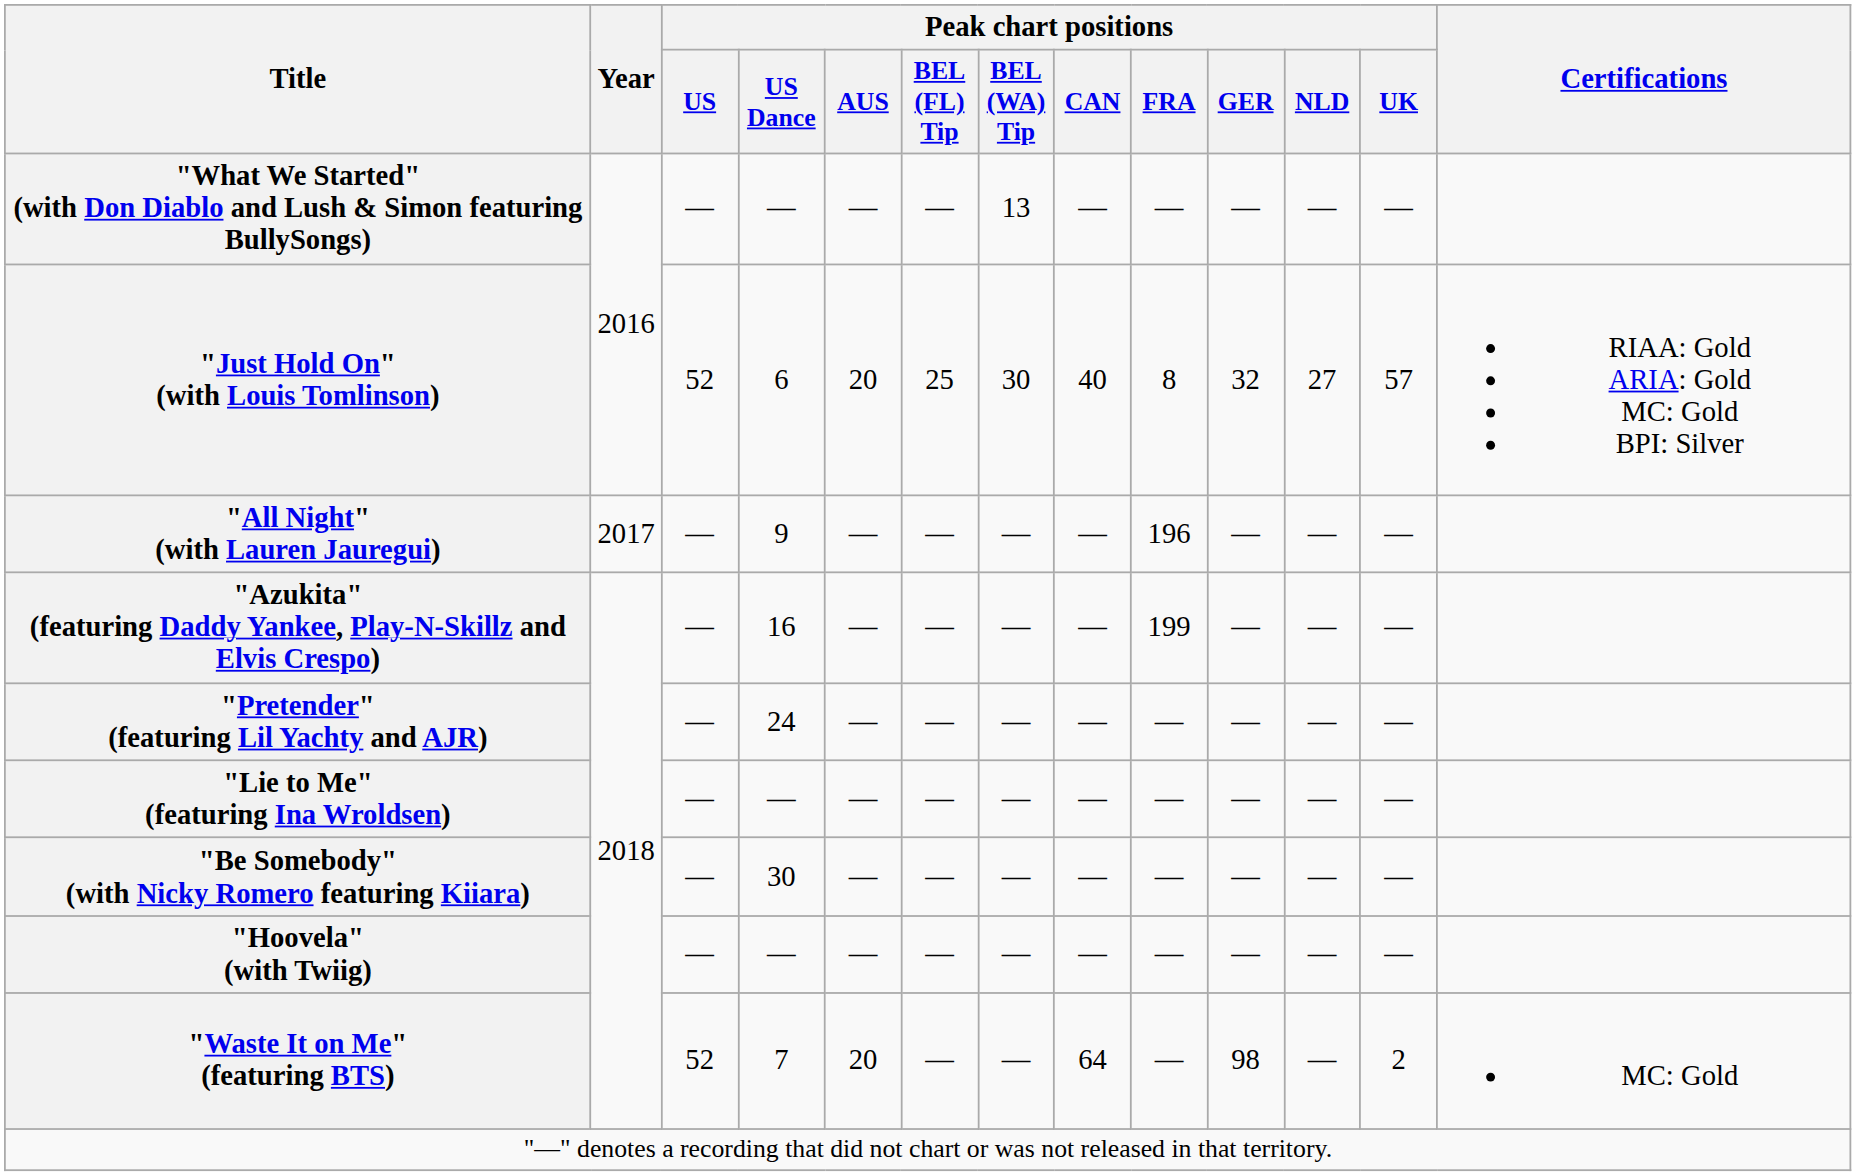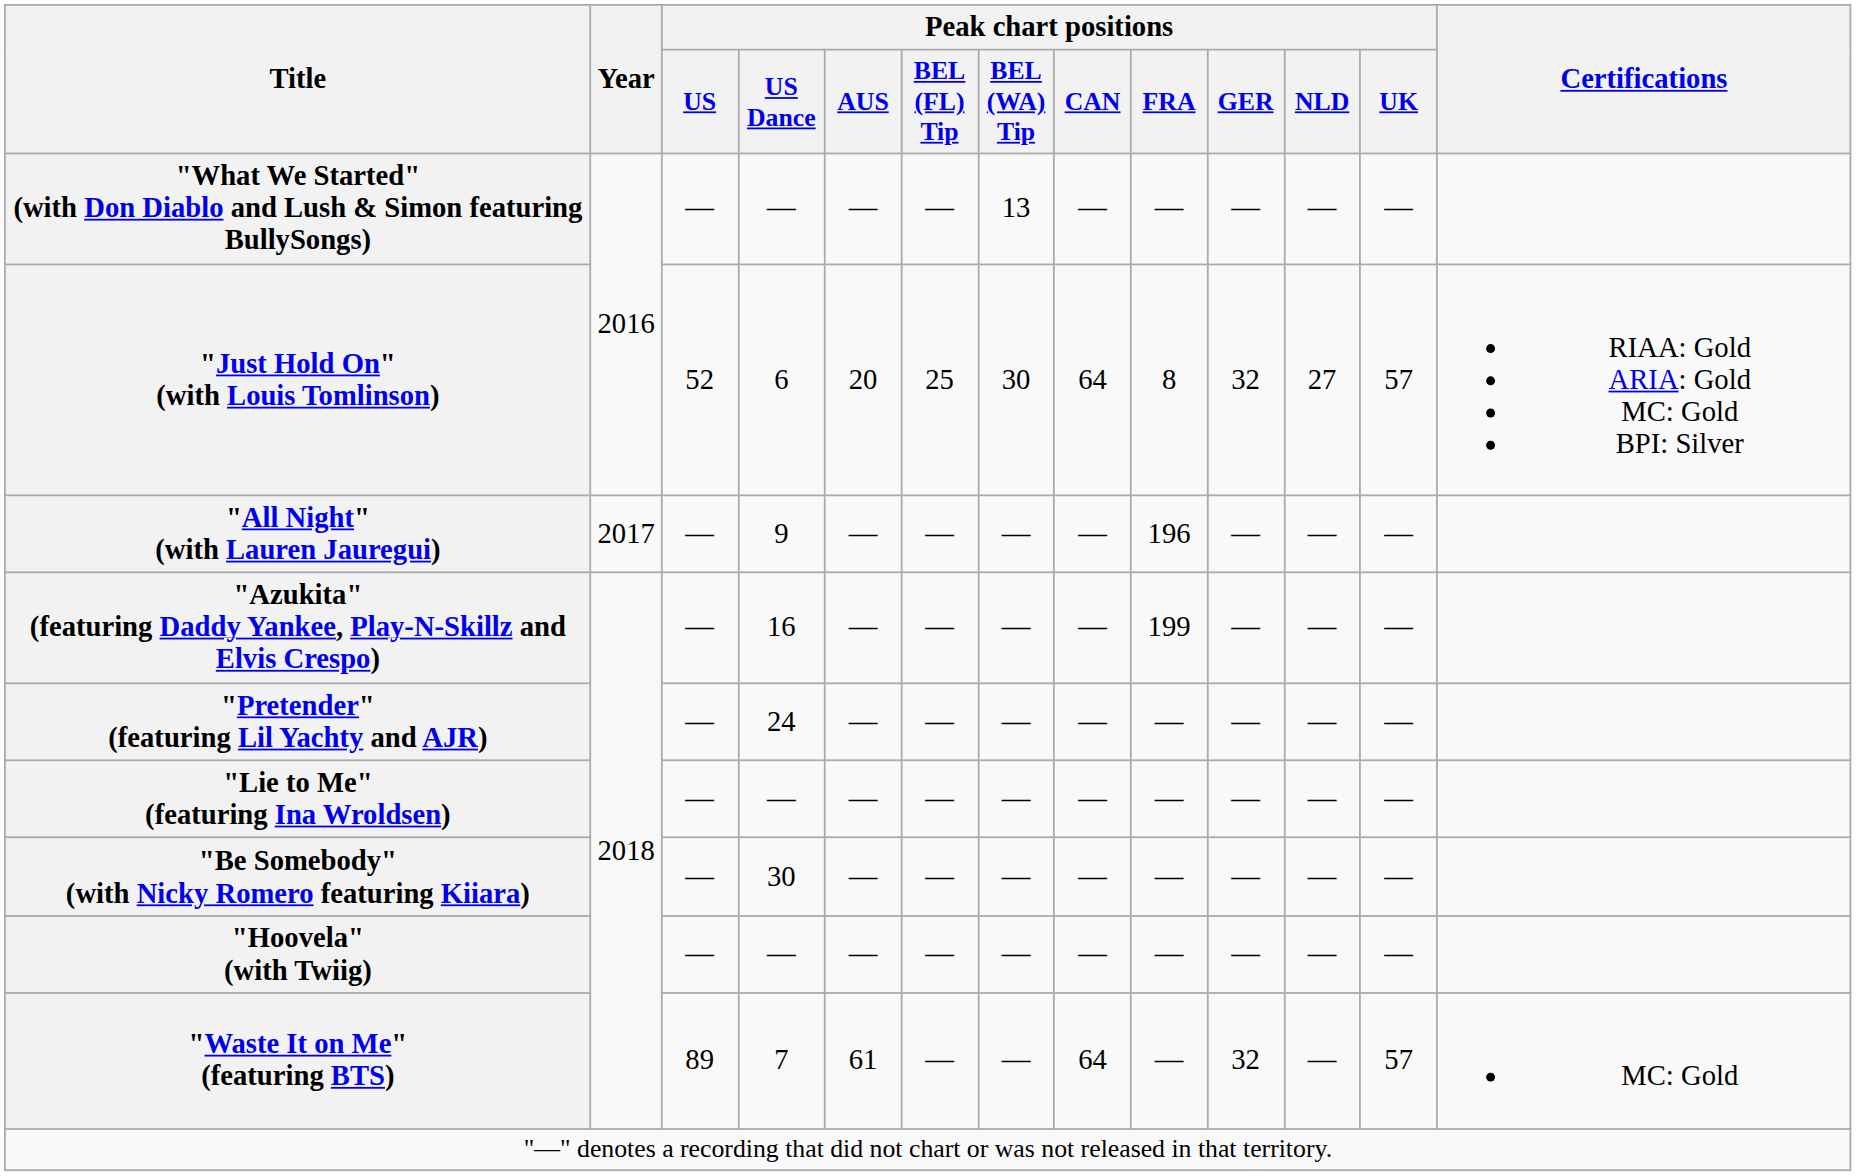"Just Hold On" (with Louis Tomlinson) | Peak chart positions / CAN: 40 -> 64
"Waste It on Me" (featuring BTS) | Peak chart positions / US: 52 -> 89
"Waste It on Me" (featuring BTS) | Peak chart positions / AUS: 20 -> 61
"Waste It on Me" (featuring BTS) | Peak chart positions / GER: 98 -> 32
"Waste It on Me" (featuring BTS) | Peak chart positions / UK: 2 -> 57
